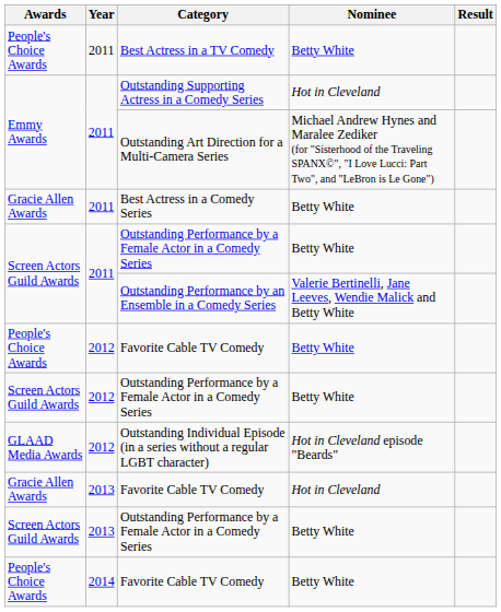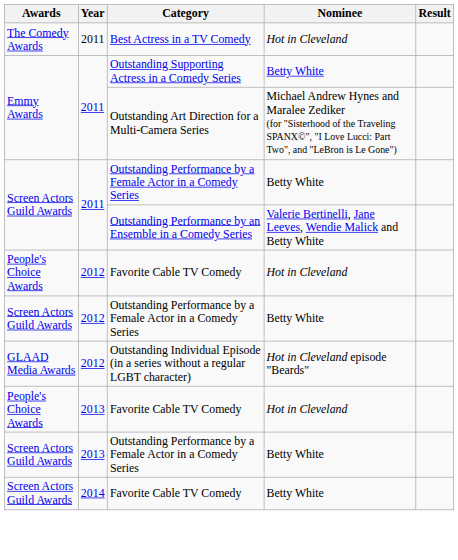Best Actress in a TV Comedy | Awards: People's Choice Awards -> The Comedy Awards
Best Actress in a TV Comedy | Nominee: Betty White -> Hot in Cleveland
Outstanding Supporting Actress in a Comedy Series | Nominee: Hot in Cleveland -> Betty White
- row: Gracie Allen Awards | 2011 | Best Actress in a Comedy Series | Betty White
2012 / Favorite Cable TV Comedy | Nominee: Betty White -> Hot in Cleveland
2013 / Favorite Cable TV Comedy | Awards: Gracie Allen Awards -> People's Choice Awards
2014 / Favorite Cable TV Comedy | Awards: People's Choice Awards -> Screen Actors Guild Awards
